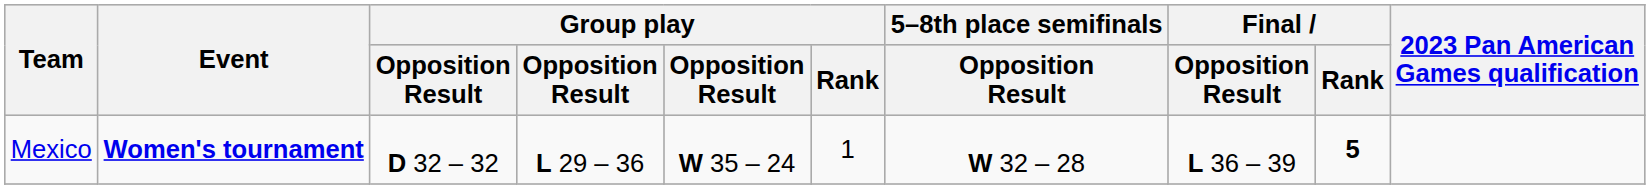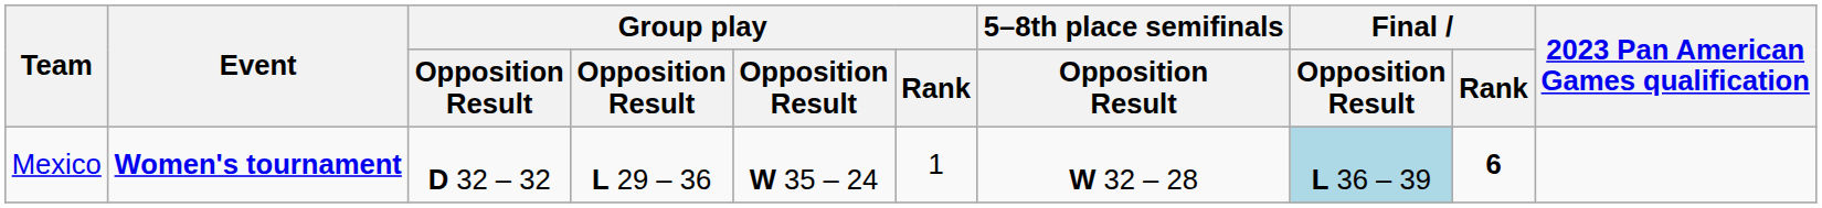Mexico | Final / Opposition Result: no background -> lightblue background
Mexico | Final / Rank: 5 -> 6
